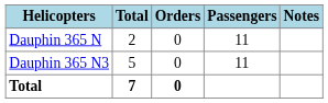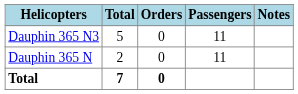rows swapped: Dauphin 365 N <-> Dauphin 365 N3
